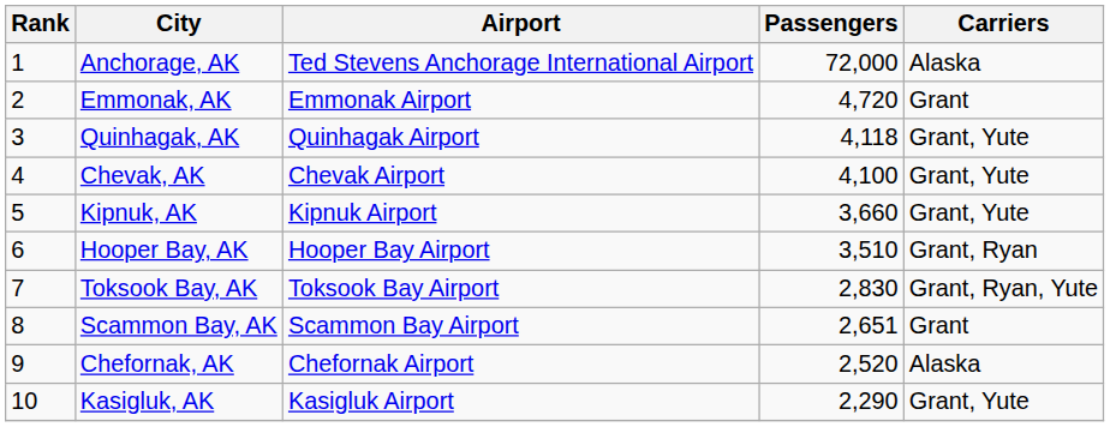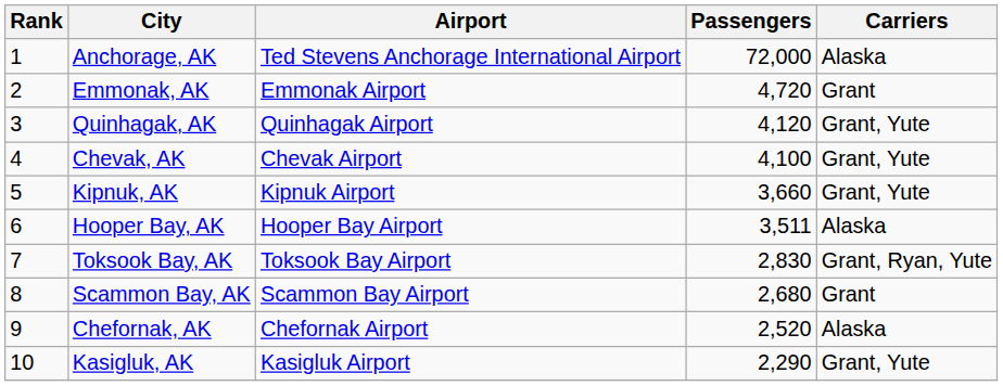Quinhagak, AK | Passengers: 4,118 -> 4,120
Hooper Bay, AK | Passengers: 3,510 -> 3,511
Hooper Bay, AK | Carriers: Grant, Ryan -> Alaska
Scammon Bay, AK | Passengers: 2,651 -> 2,680
